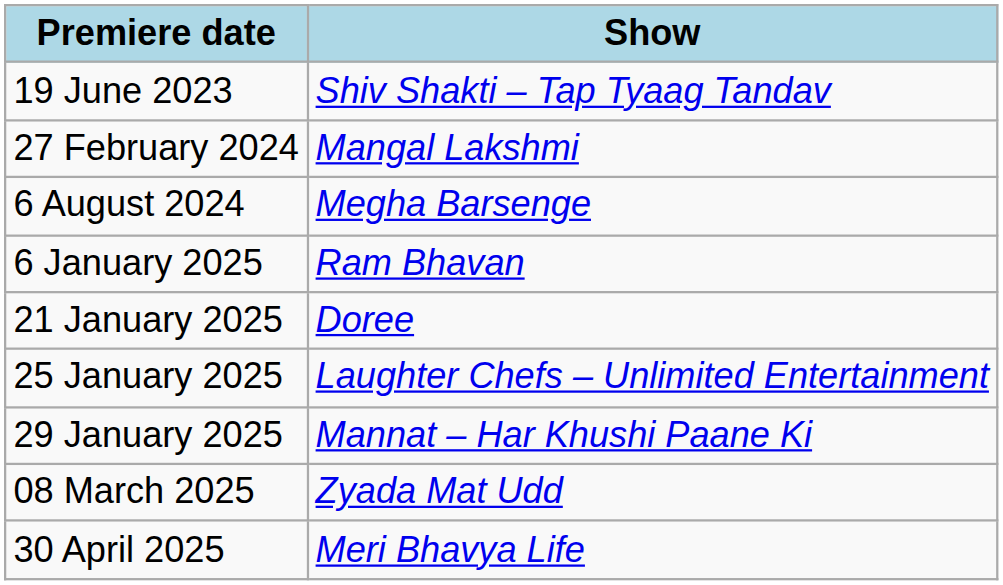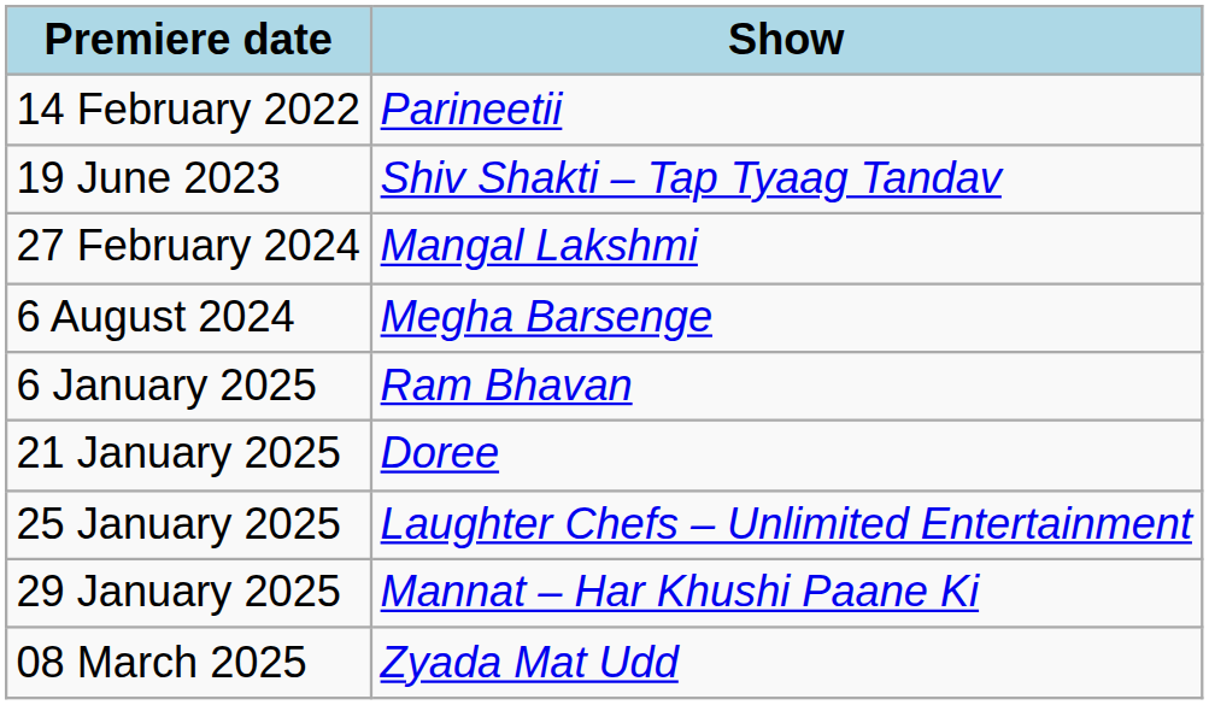+ row: 14 February 2022 | Parineetii
- row: 30 April 2025 | Meri Bhavya Life
